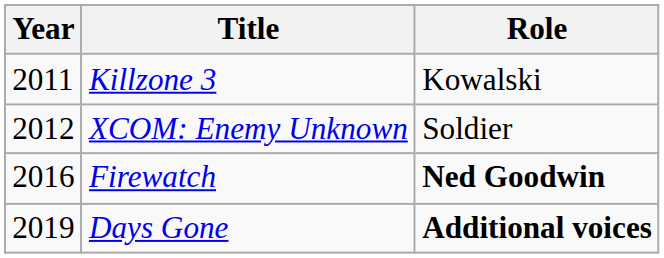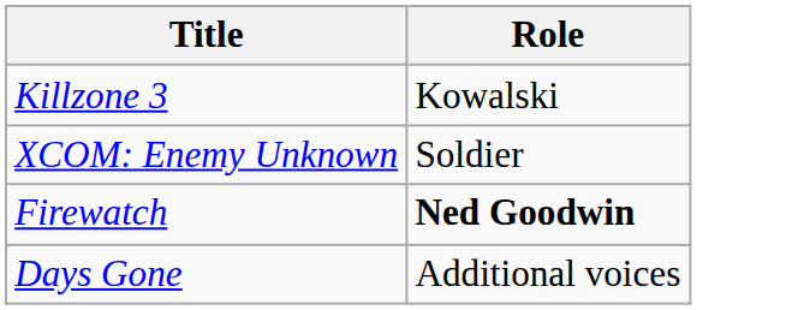- column: Year | 2011 | 2012 | 2016 | 2019
Days Gone | Role: bold -> normal
